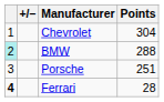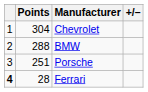columns swapped: +/– <-> Points
BMW | column 1: paleturquoise background -> no background
